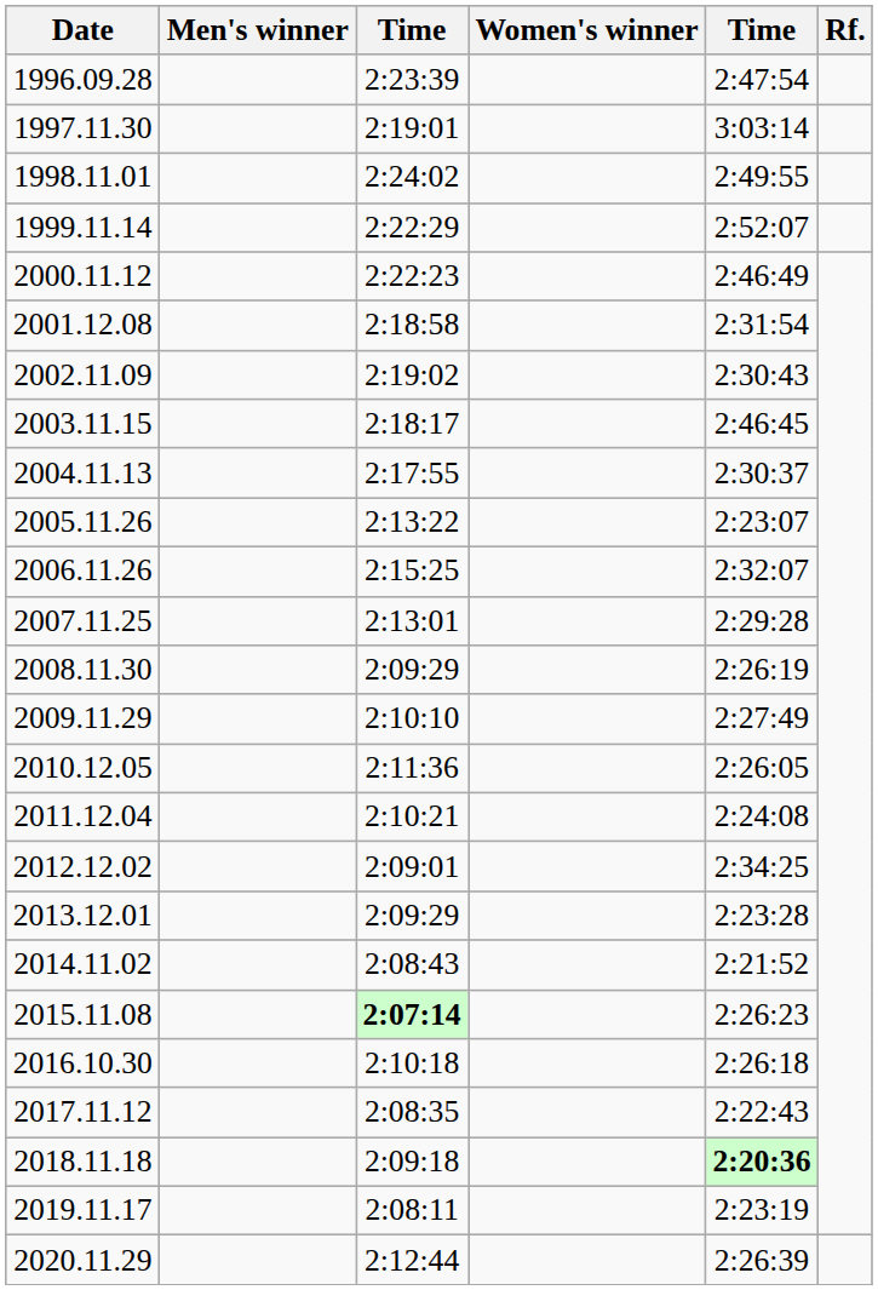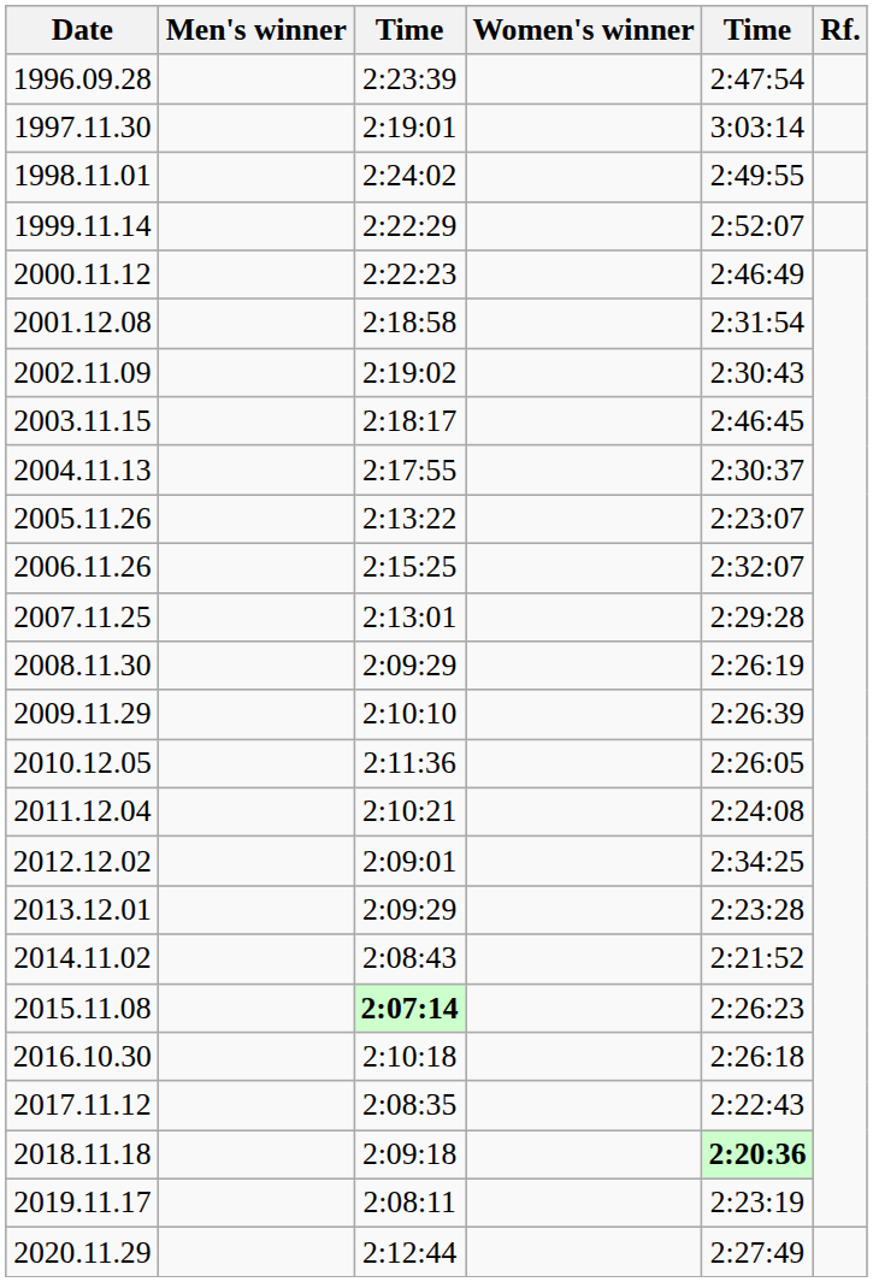2009.11.29 | column 5: 2:27:49 -> 2:26:39
2020.11.29 | column 5: 2:26:39 -> 2:27:49
